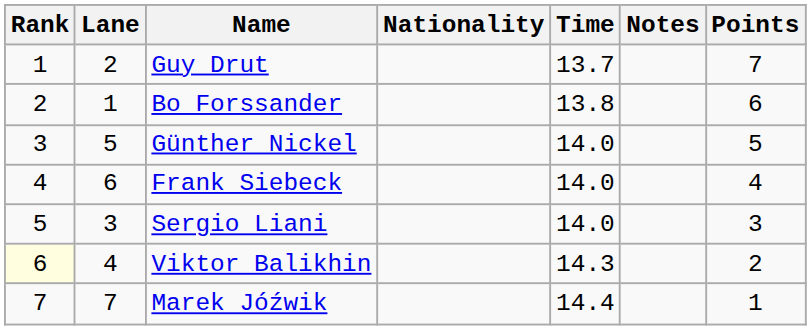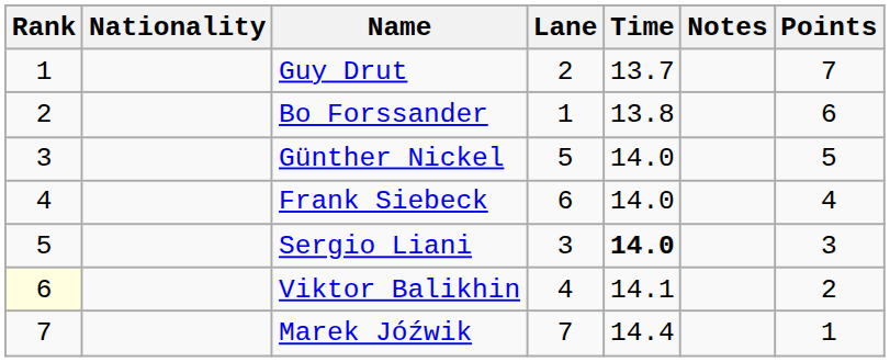columns swapped: Lane <-> Nationality
Sergio Liani | Time: normal -> bold
Viktor Balikhin | Time: 14.3 -> 14.1
